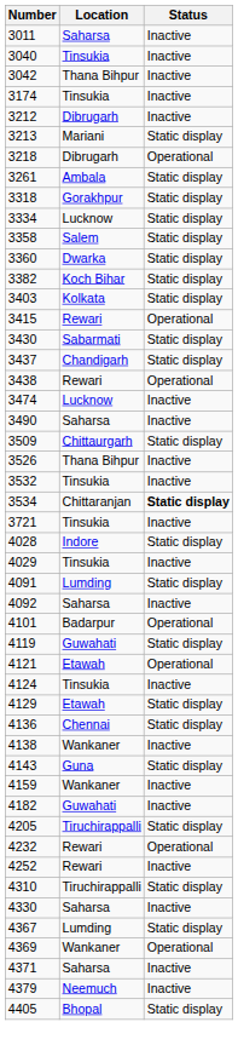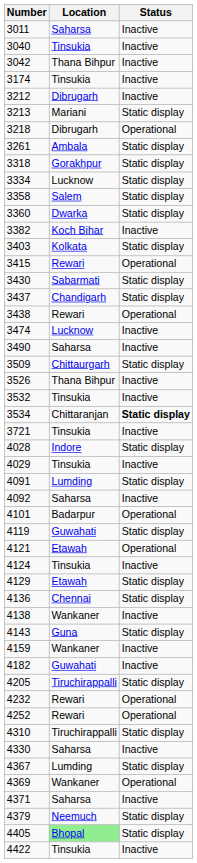3382 | Status: Static display -> Inactive
4252 | Status: Inactive -> Operational
4379 | Status: Inactive -> Static display
4405 | Location: no background -> lightgreen background
+ row: 4422 | Tinsukia | Inactive
